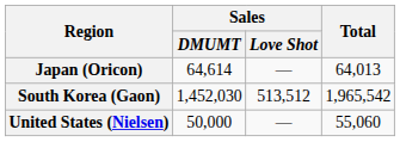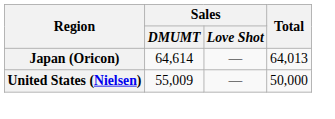- row: South Korea (Gaon) | 1,452,030 | 513,512 | 1,965,542
United States (Nielsen) | Sales / DMUMT: 50,000 -> 55,009
United States (Nielsen) | Total: 55,060 -> 50,000
